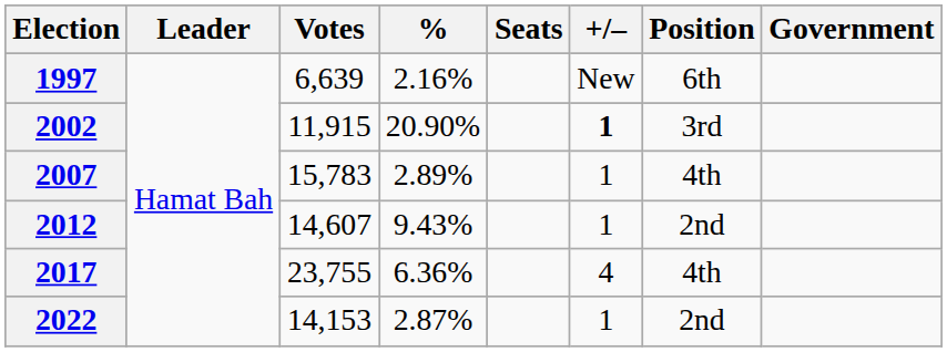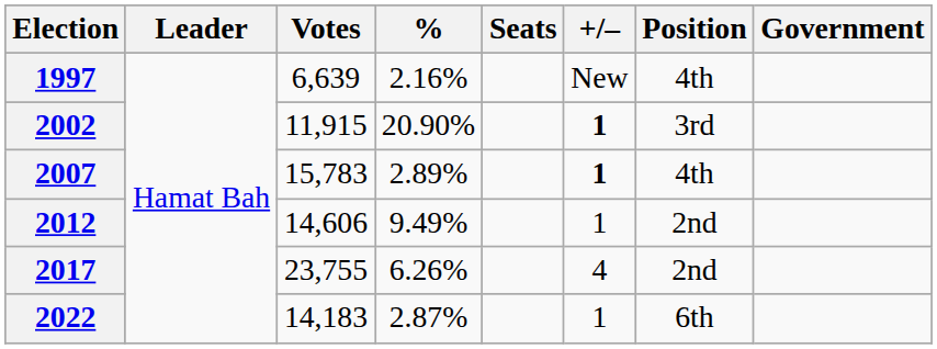1997 | Position: 6th -> 4th
2007 | +/–: normal -> bold
2012 | Votes: 14,607 -> 14,606
2012 | %: 9.43% -> 9.49%
2017 | %: 6.36% -> 6.26%
2017 | Position: 4th -> 2nd
2022 | Votes: 14,153 -> 14,183
2022 | Position: 2nd -> 6th
